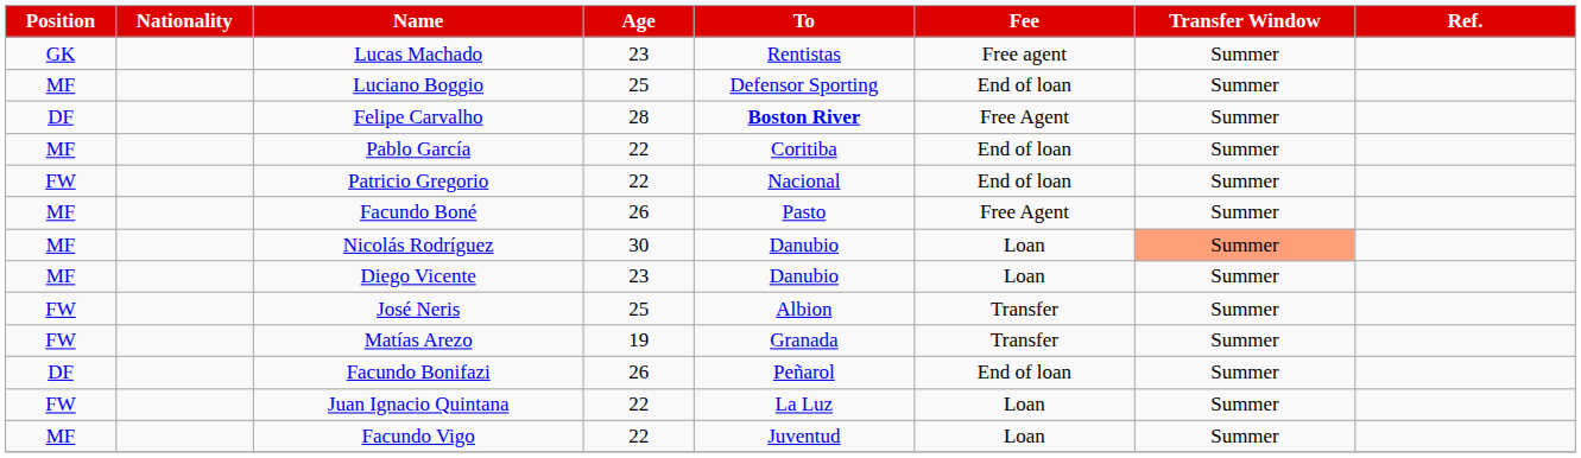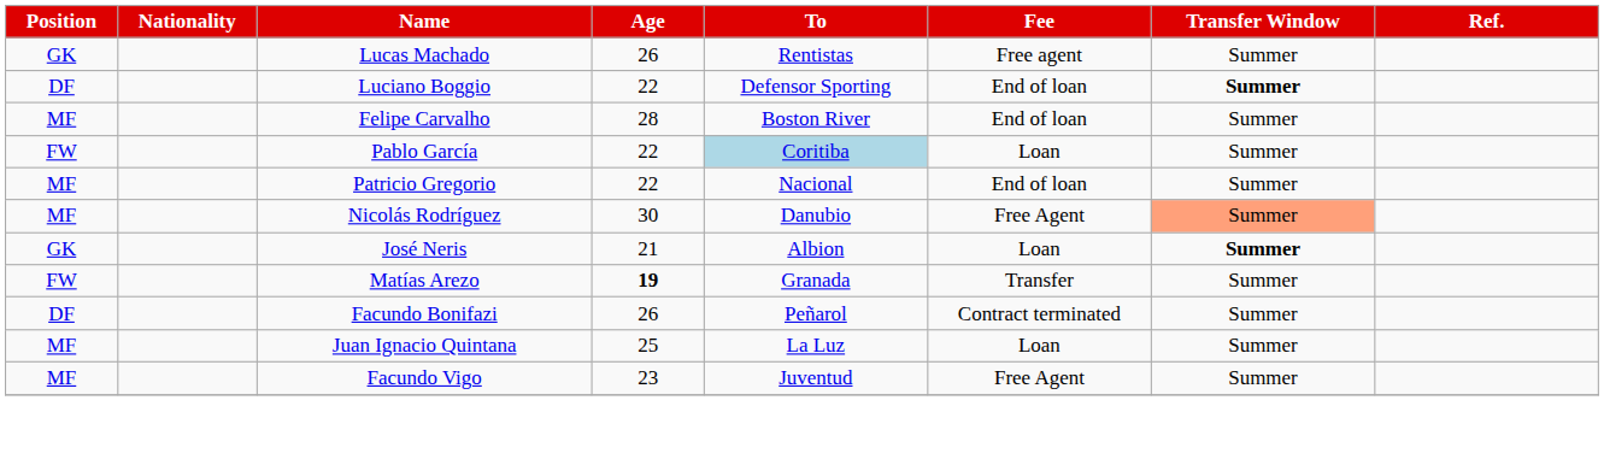Lucas Machado | Age: 23 -> 26
Luciano Boggio | Position: MF -> DF
Luciano Boggio | Age: 25 -> 22
Luciano Boggio | Transfer Window: normal -> bold
Felipe Carvalho | Position: DF -> MF
Felipe Carvalho | To: bold -> normal
Felipe Carvalho | Fee: Free Agent -> End of loan
Pablo García | Position: MF -> FW
Pablo García | To: no background -> lightblue background
Pablo García | Fee: End of loan -> Loan
Patricio Gregorio | Position: FW -> MF
- row: MF | Facundo Boné | 26 | Pasto | Free Agent | Summer
Nicolás Rodríguez | Fee: Loan -> Free Agent
- row: MF | Diego Vicente | 23 | Danubio | Loan | Summer
José Neris | Position: FW -> GK
José Neris | Age: 25 -> 21
José Neris | Fee: Transfer -> Loan
José Neris | Transfer Window: normal -> bold
Matías Arezo | Age: normal -> bold
Facundo Bonifazi | Fee: End of loan -> Contract terminated
Juan Ignacio Quintana | Position: FW -> MF
Juan Ignacio Quintana | Age: 22 -> 25
Facundo Vigo | Age: 22 -> 23
Facundo Vigo | Fee: Loan -> Free Agent
